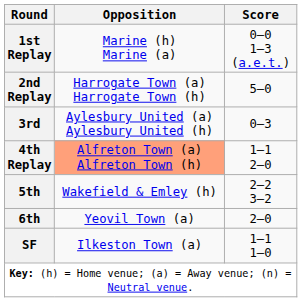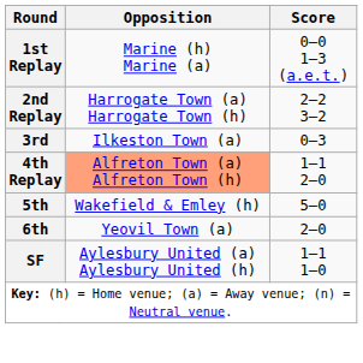2nd Replay | Score: 5–0 -> 2–2 3–2
3rd | Opposition: Aylesbury United (a) Aylesbury United (h) -> Ilkeston Town (a)
5th | Score: 2–2 3–2 -> 5–0
SF | Opposition: Ilkeston Town (a) -> Aylesbury United (a) Aylesbury United (h)
